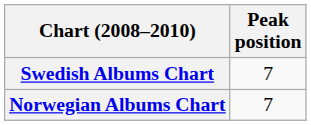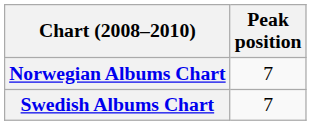rows swapped: Norwegian Albums Chart <-> Swedish Albums Chart
